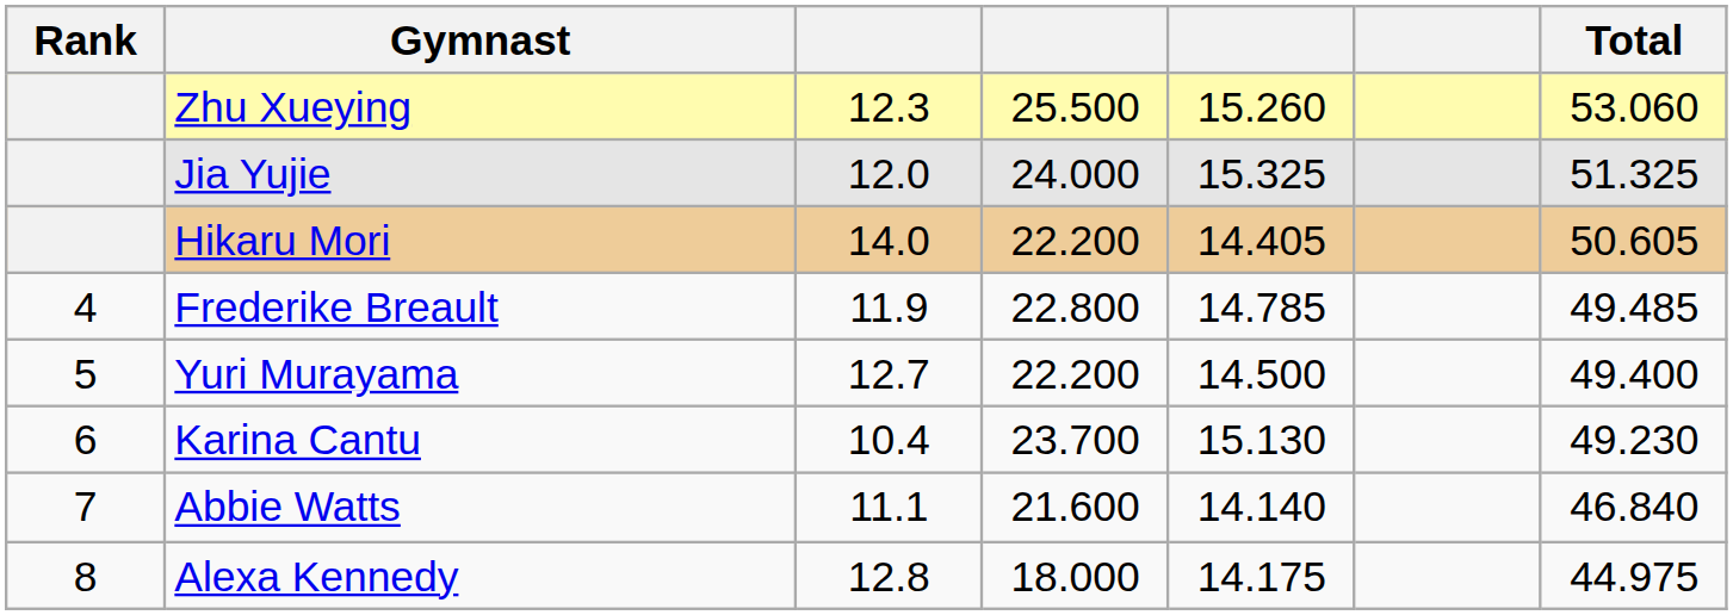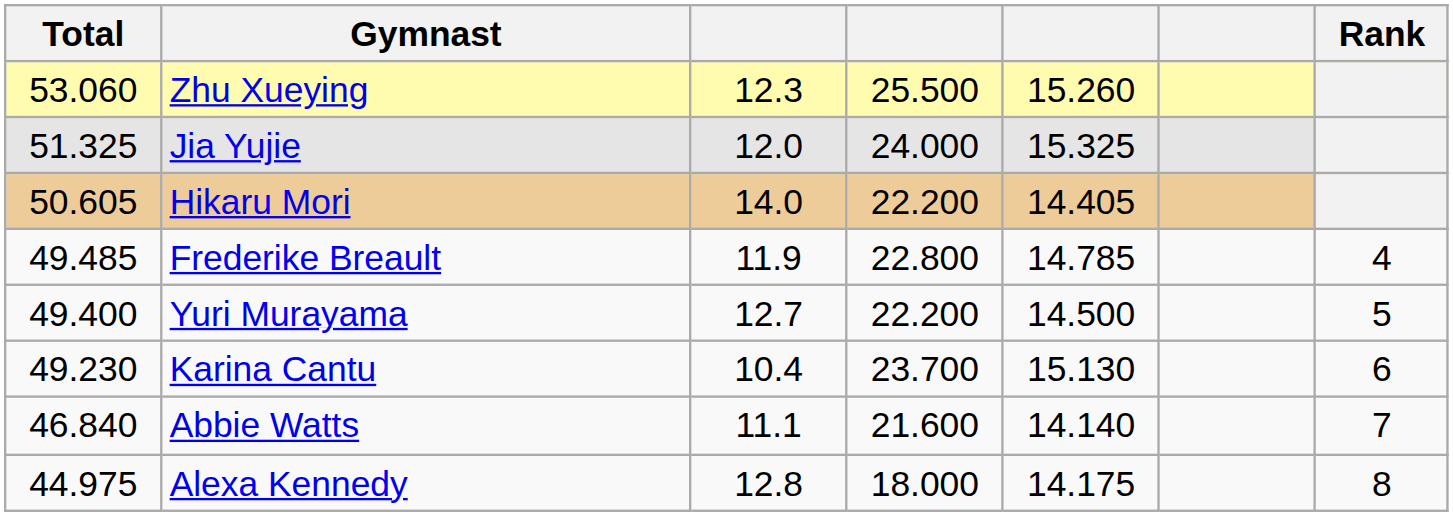columns swapped: Rank <-> Total
